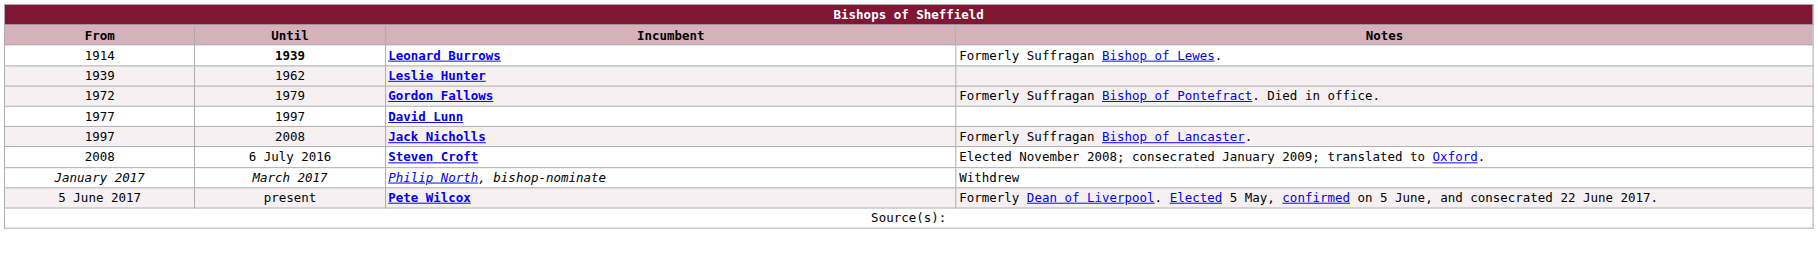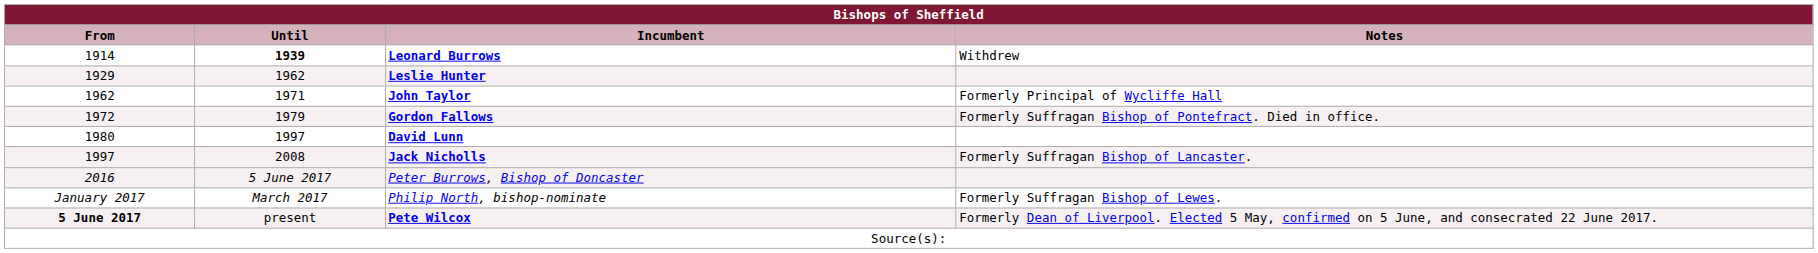Leonard Burrows | Notes: Formerly Suffragan Bishop of Lewes. -> Withdrew
Leslie Hunter | From: 1939 -> 1929
+ row: 1962 | 1971 | John Taylor | Formerly Principal of Wycliffe Hall
David Lunn | From: 1977 -> 1980
- row: 2008 | 6 July 2016 | Steven Croft | Elected November 2008; consecrated January 2009; translated to Oxford.
+ row: 2016 | 5 June 2017 | Peter Burrows, Bishop of Doncaster
Philip North, bishop-nominate | Notes: Withdrew -> Formerly Suffragan Bishop of Lewes.
Pete Wilcox | From: normal -> bold
